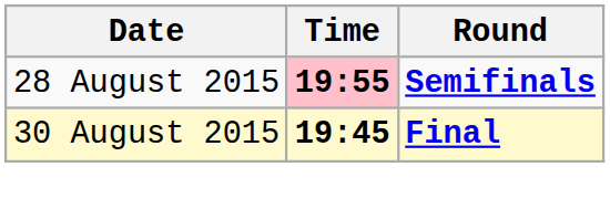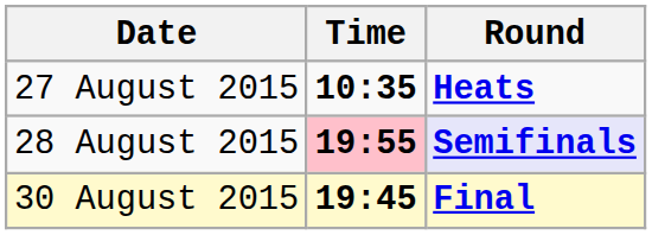+ row: 27 August 2015 | 10:35 | Heats
28 August 2015 | Round: no background -> lavender background
